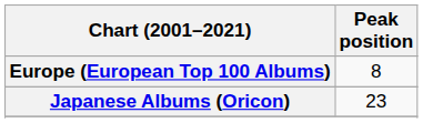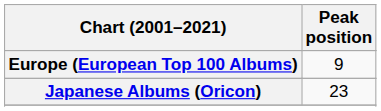Europe (European Top 100 Albums) | Peak position: 8 -> 9
